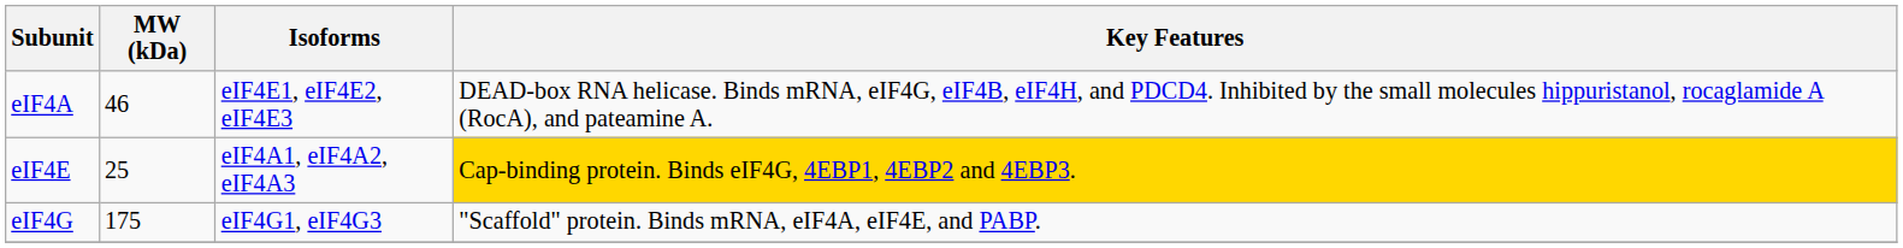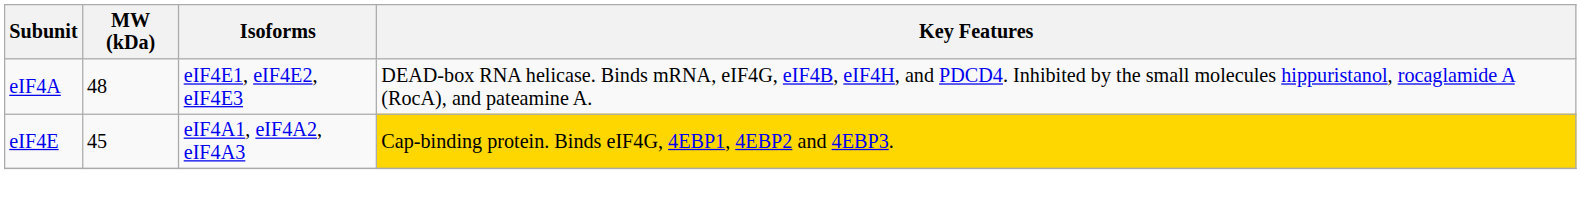eIF4A | MW (kDa): 46 -> 48
eIF4E | MW (kDa): 25 -> 45
- row: eIF4G | 175 | eIF4G1, eIF4G3 | "Scaffold" protein. Binds mRNA, eIF4A, eIF4E, and PABP.
